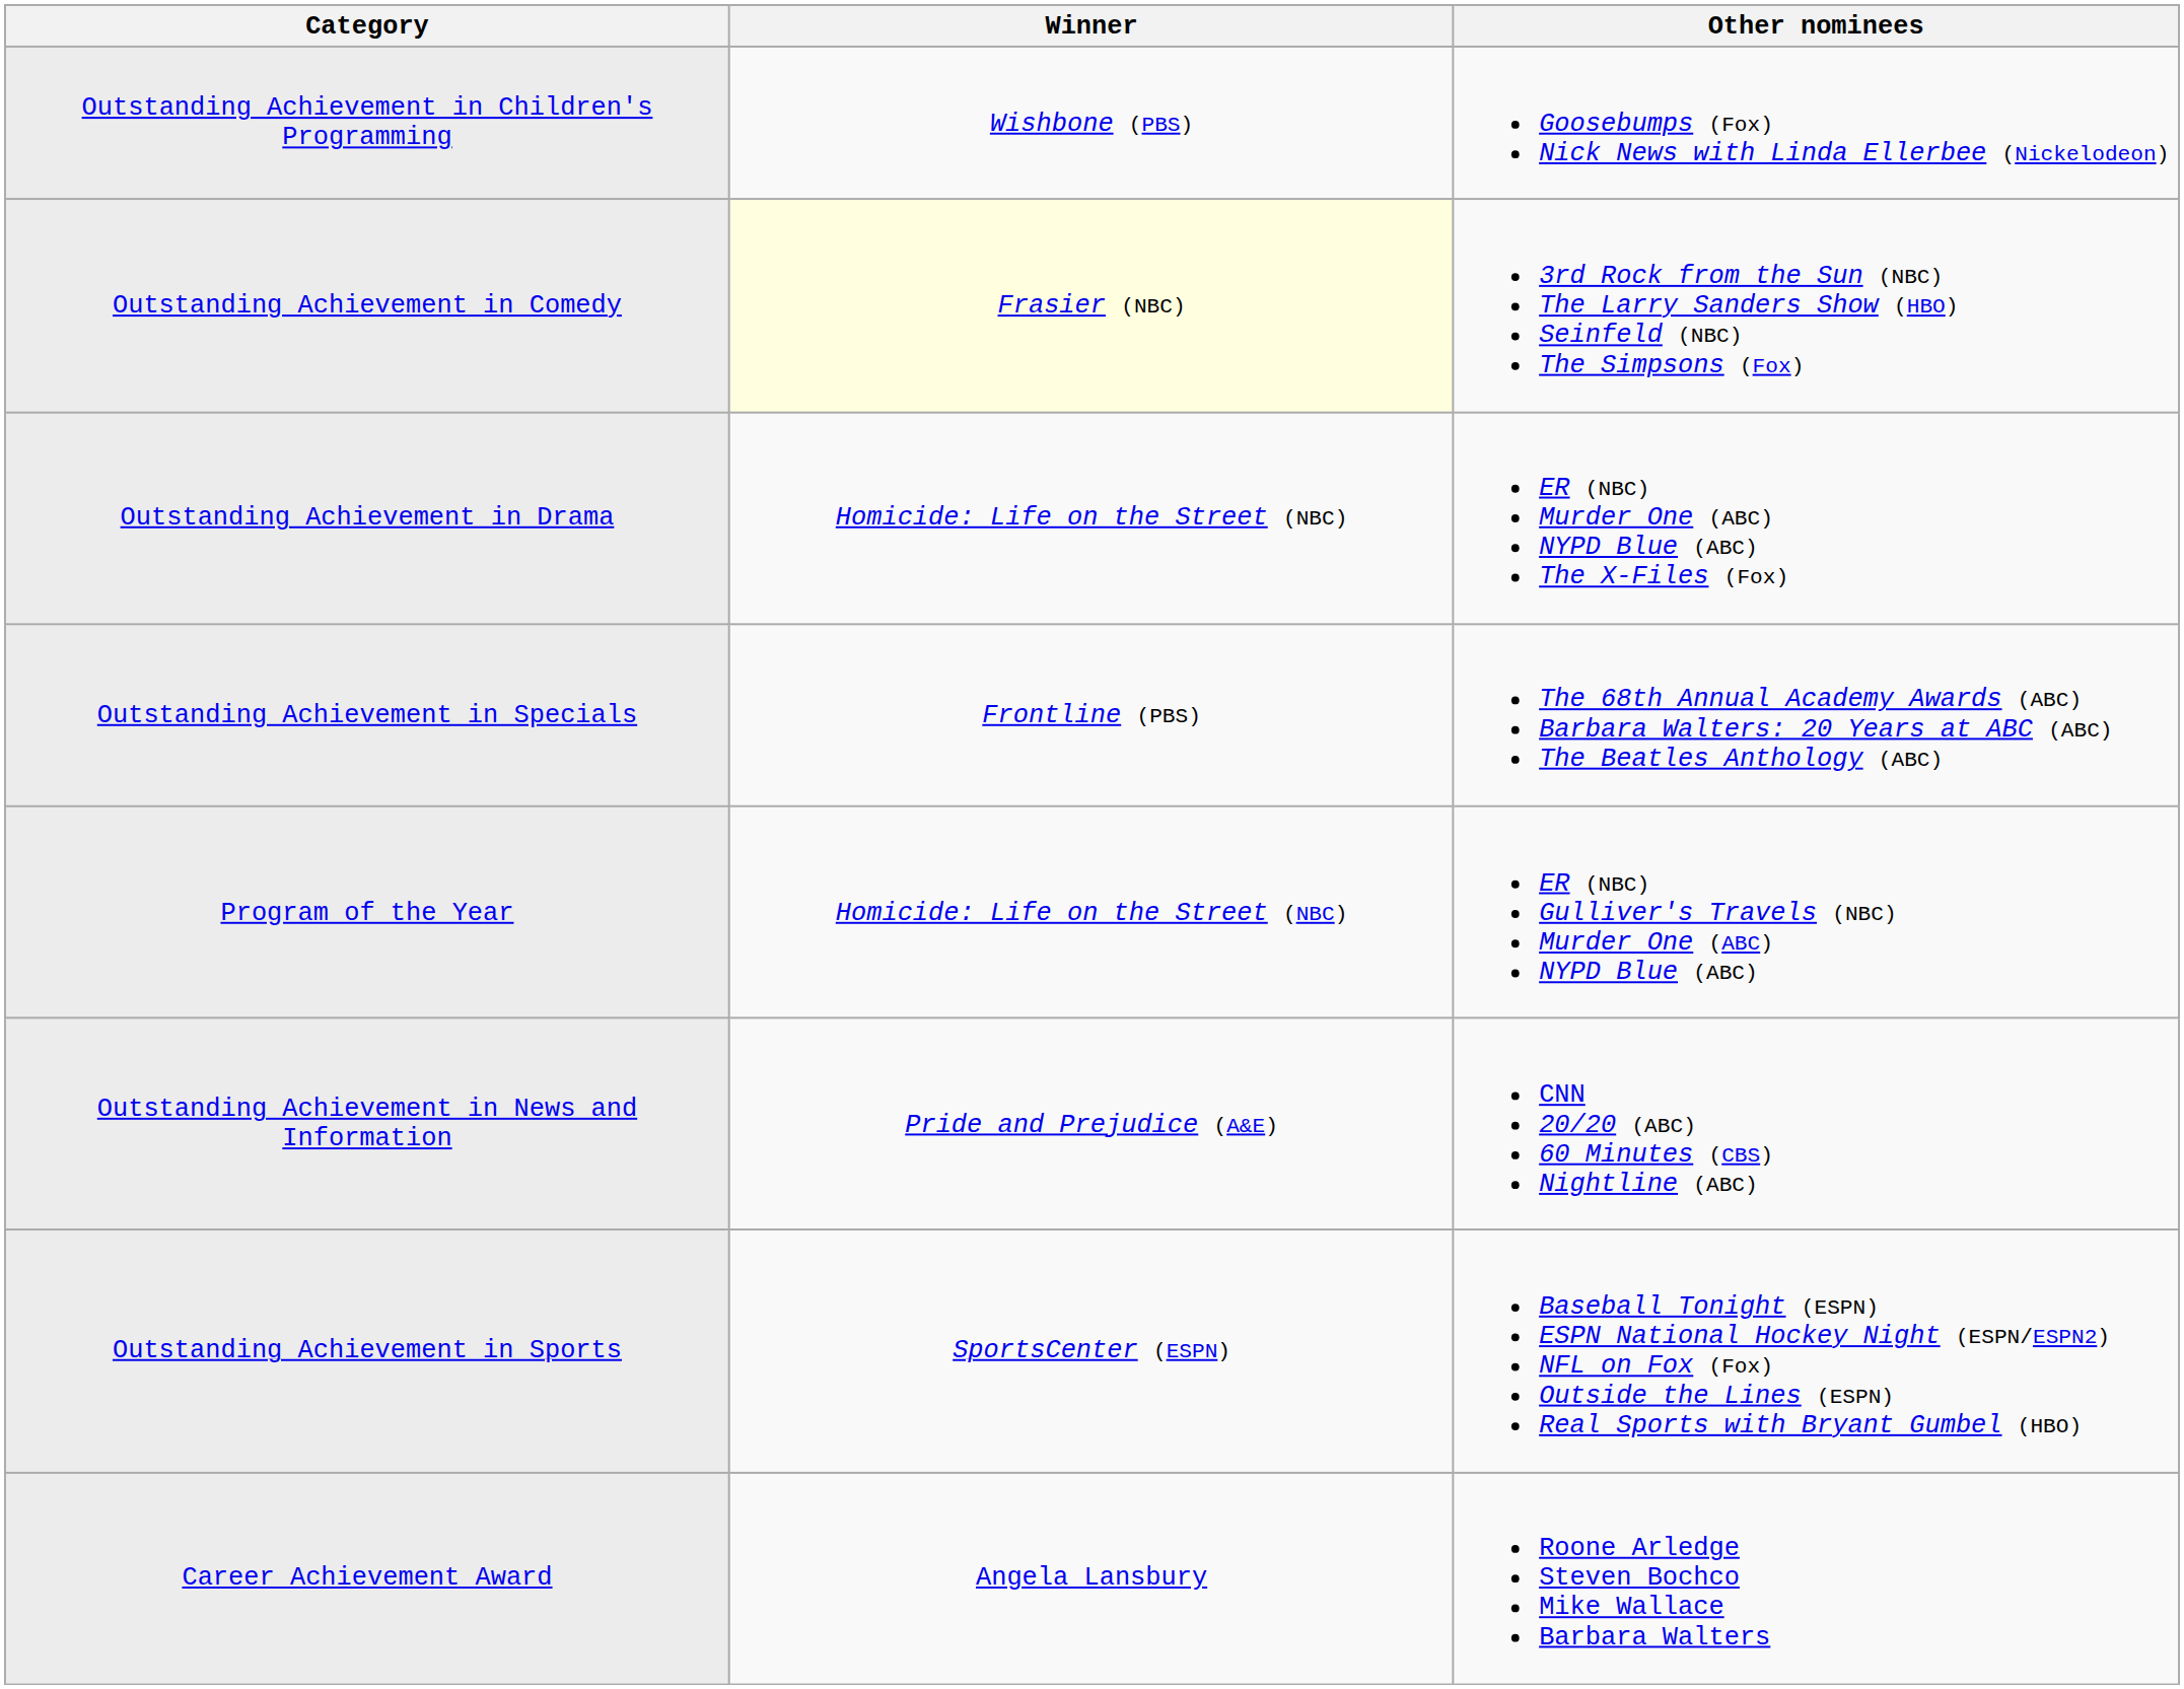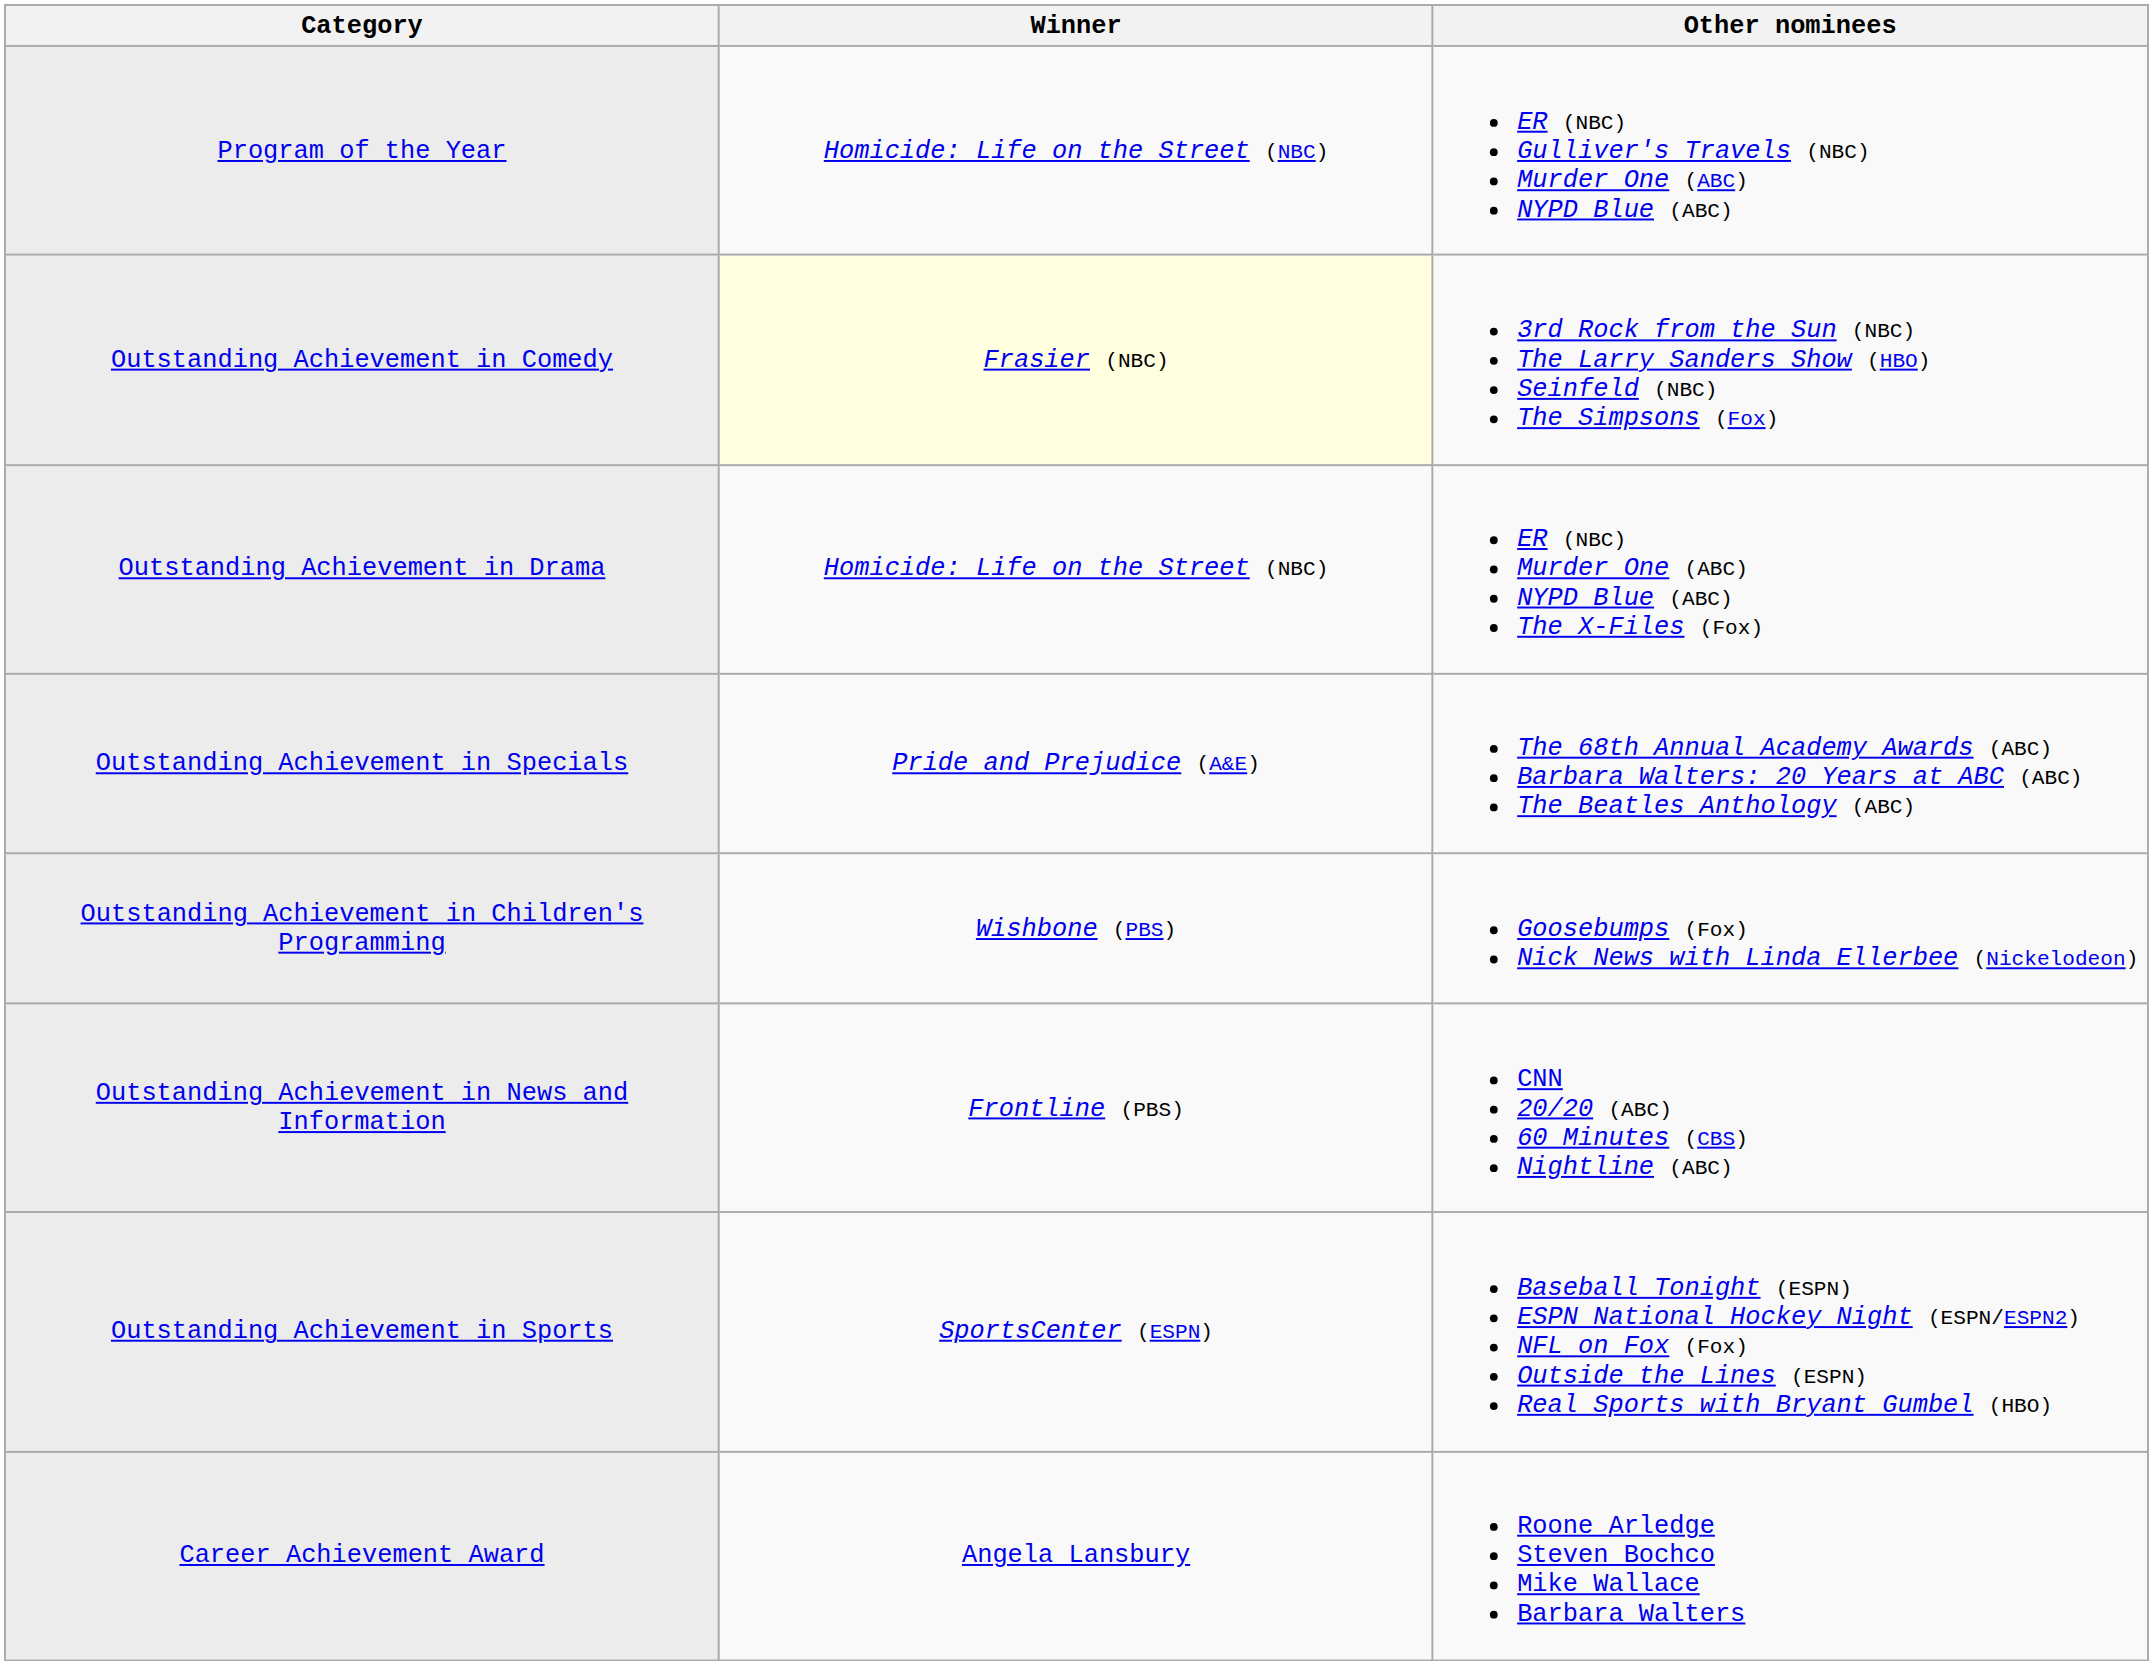rows swapped: Program of the Year <-> Outstanding Achievement in Children's Programming
Outstanding Achievement in Specials | Winner: Frontline (PBS) -> Pride and Prejudice (A&E)
Outstanding Achievement in News and Information | Winner: Pride and Prejudice (A&E) -> Frontline (PBS)
